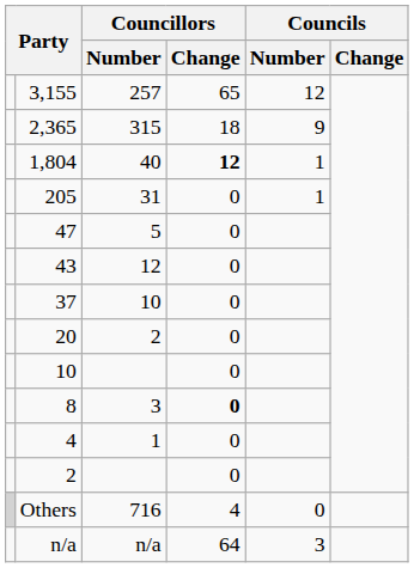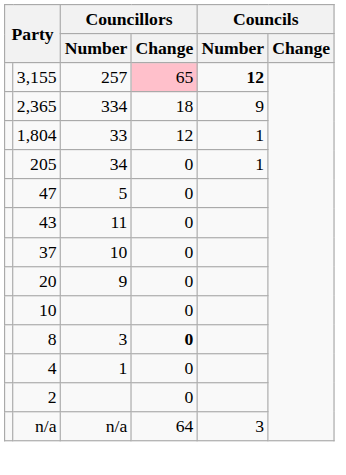3,155 | Councillors / Change: no background -> pink background
3,155 | Councils / Number: normal -> bold
2,365 | Councillors / Number: 315 -> 334
1,804 | Councillors / Number: 40 -> 33
1,804 | Councillors / Change: bold -> normal
205 | Councillors / Number: 31 -> 34
43 | Councillors / Number: 12 -> 11
20 | Councillors / Number: 2 -> 9
- row: Others | 716 | 4 | 0
